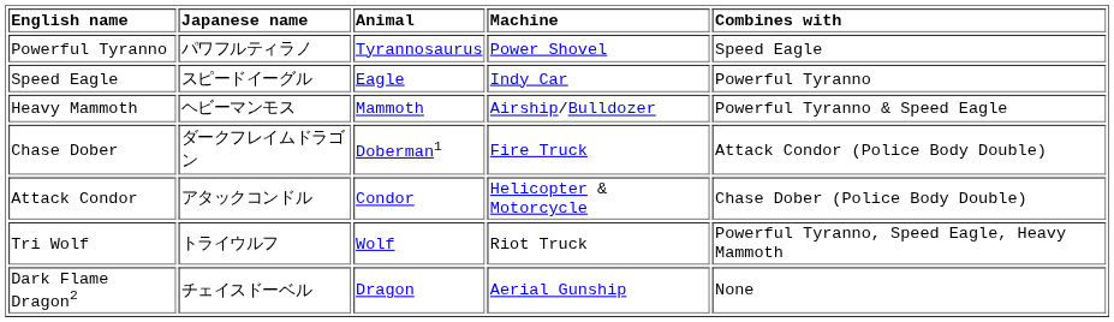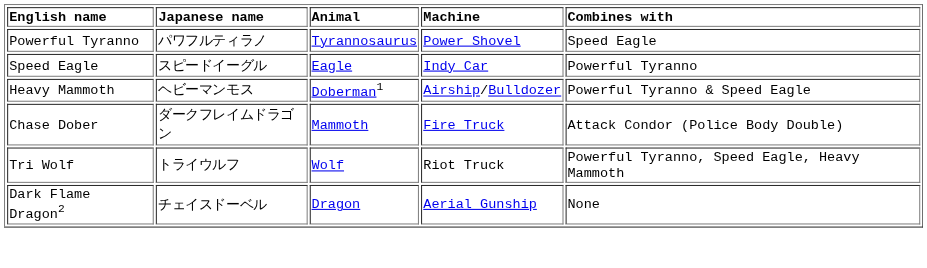Heavy Mammoth | Animal: Mammoth -> Doberman1
Chase Dober | Animal: Doberman1 -> Mammoth
- row: Attack Condor | アタックコンドル | Condor | Helicopter & Motorcycle | Chase Dober (Police Body Double)
